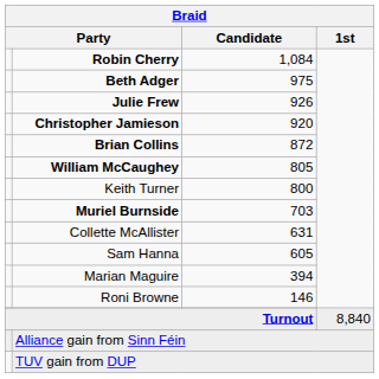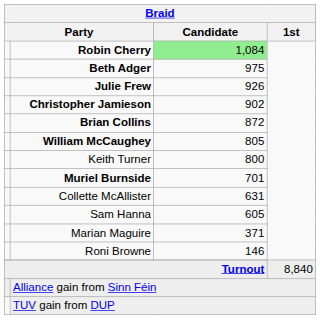Robin Cherry | Braid / Candidate: no background -> lightgreen background
Christopher Jamieson | Braid / Candidate: 920 -> 902
Muriel Burnside | Braid / Candidate: 703 -> 701
Marian Maguire | Braid / Candidate: 394 -> 371
